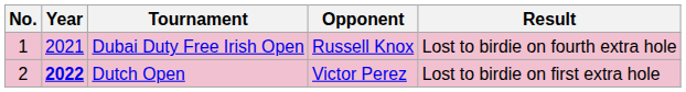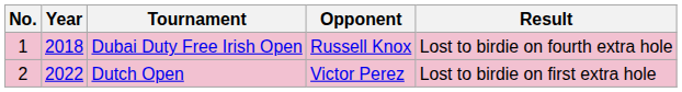Dubai Duty Free Irish Open | Year: 2021 -> 2018
Dutch Open | Year: bold -> normal
